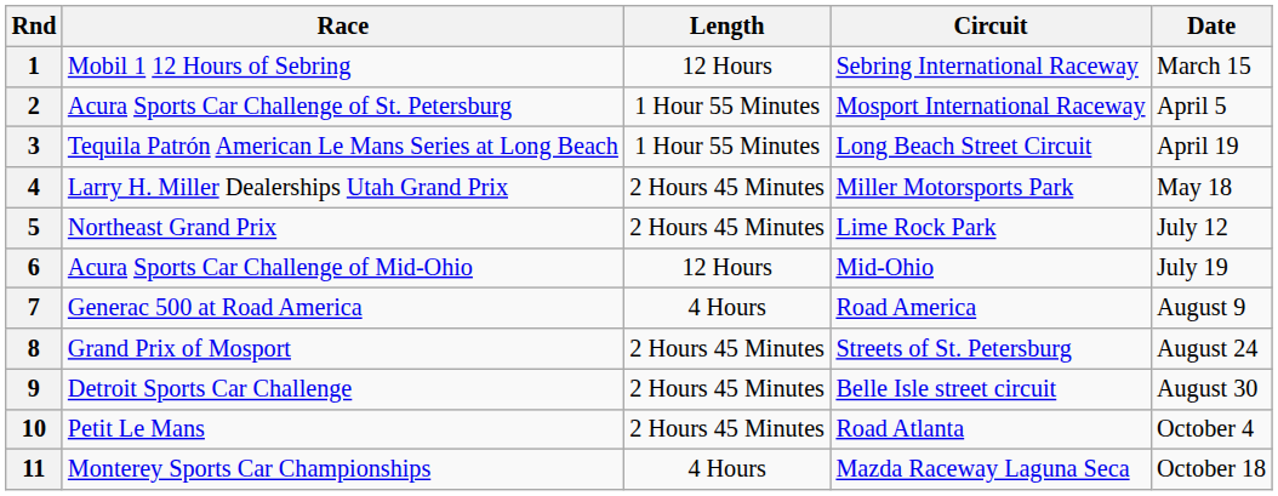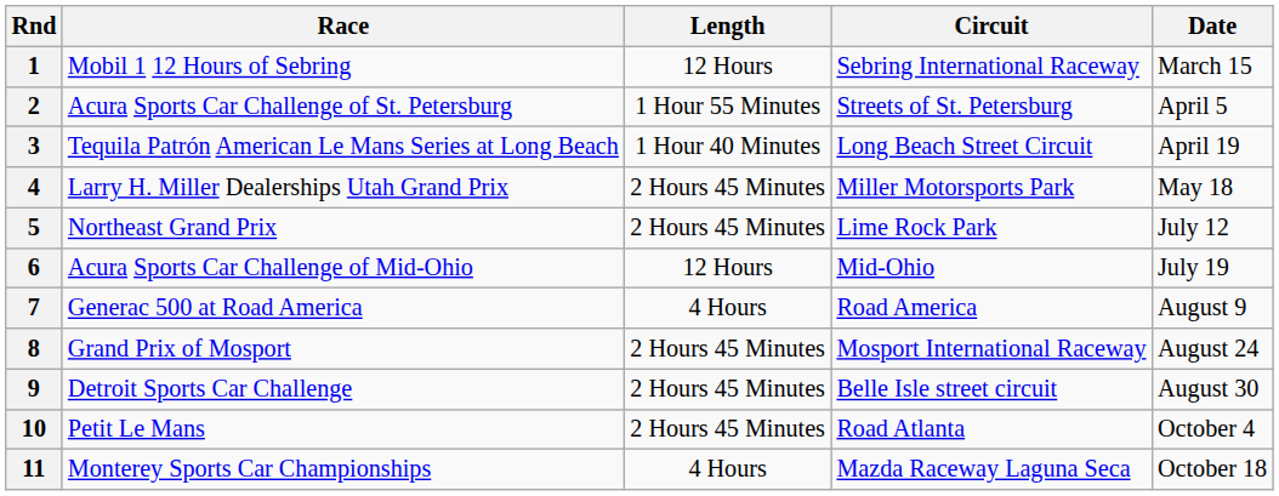2 | Circuit: Mosport International Raceway -> Streets of St. Petersburg
3 | Length: 1 Hour 55 Minutes -> 1 Hour 40 Minutes
8 | Circuit: Streets of St. Petersburg -> Mosport International Raceway
